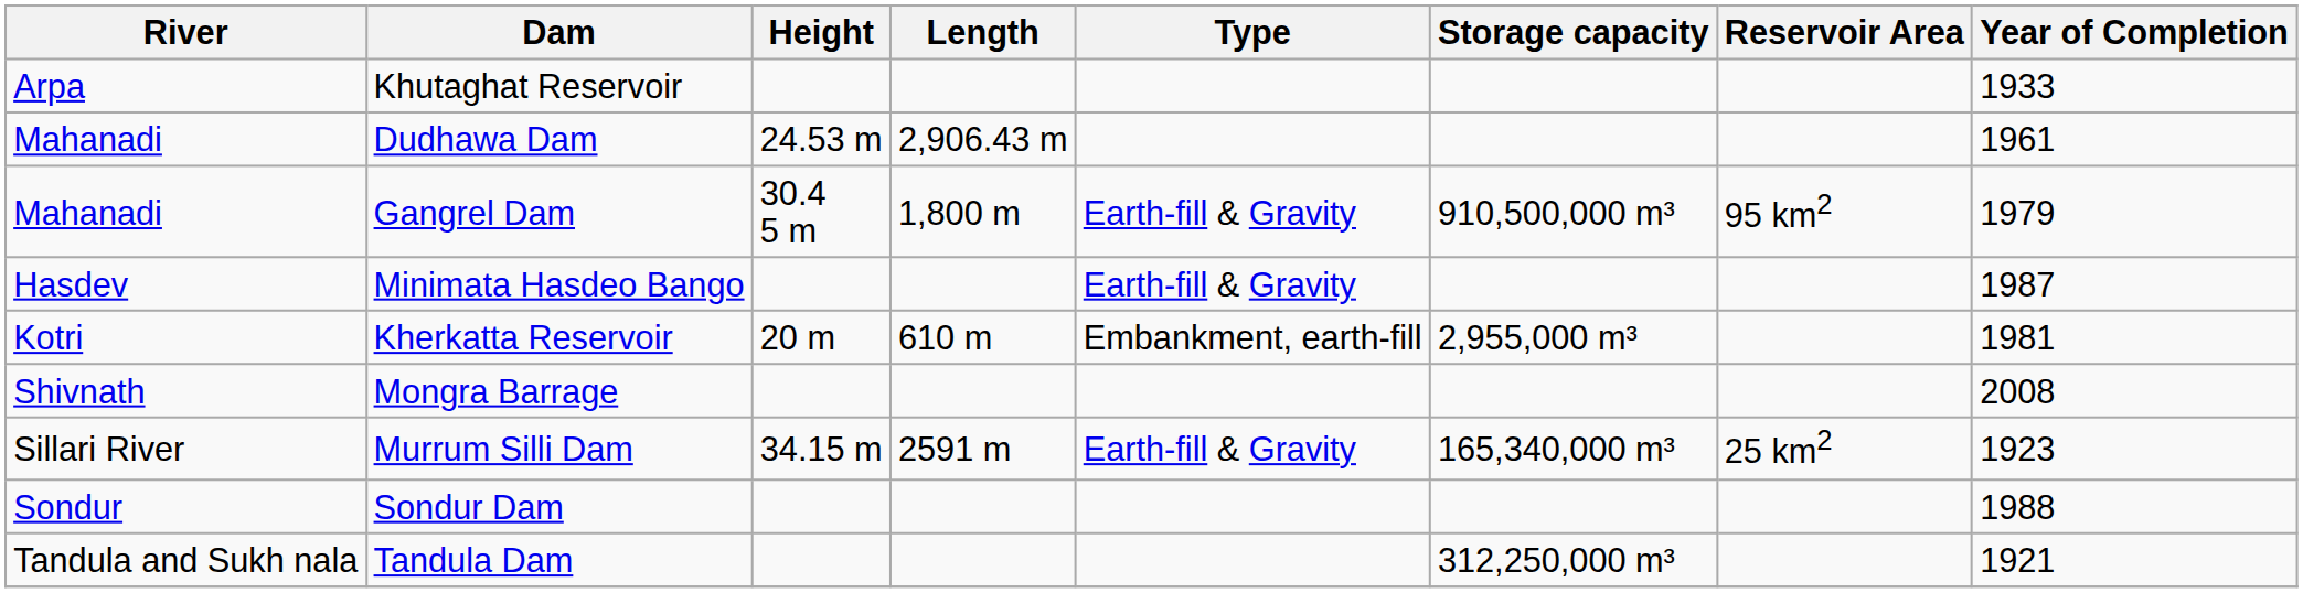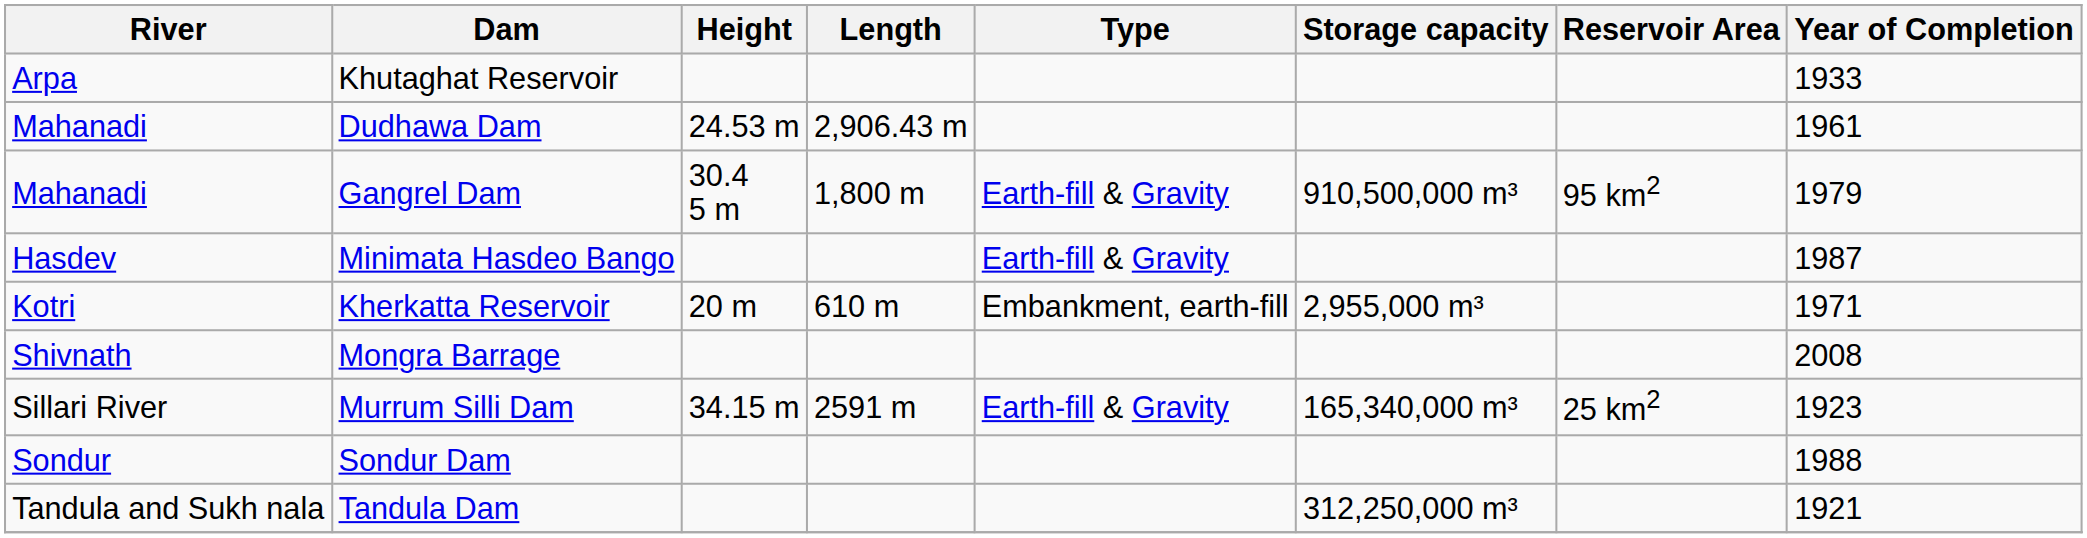Kherkatta Reservoir | Year of Completion: 1981 -> 1971
